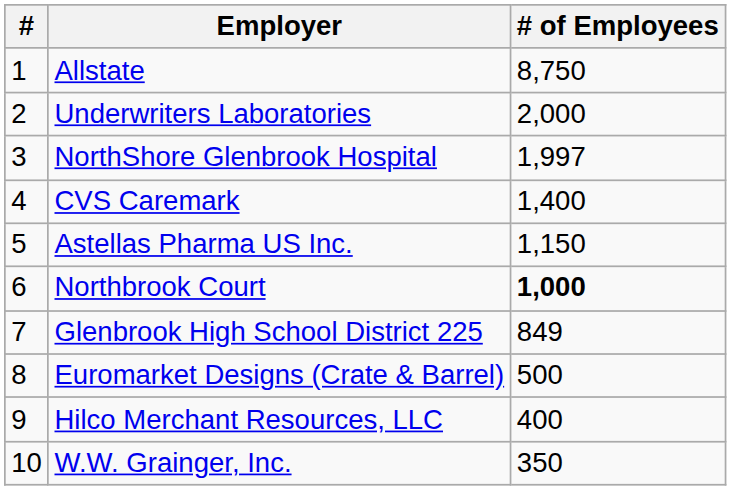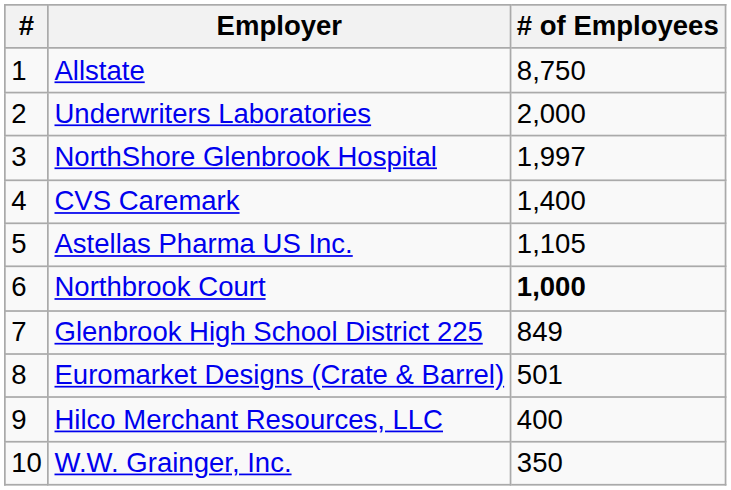Astellas Pharma US Inc. | # of Employees: 1,150 -> 1,105
Euromarket Designs (Crate & Barrel) | # of Employees: 500 -> 501
